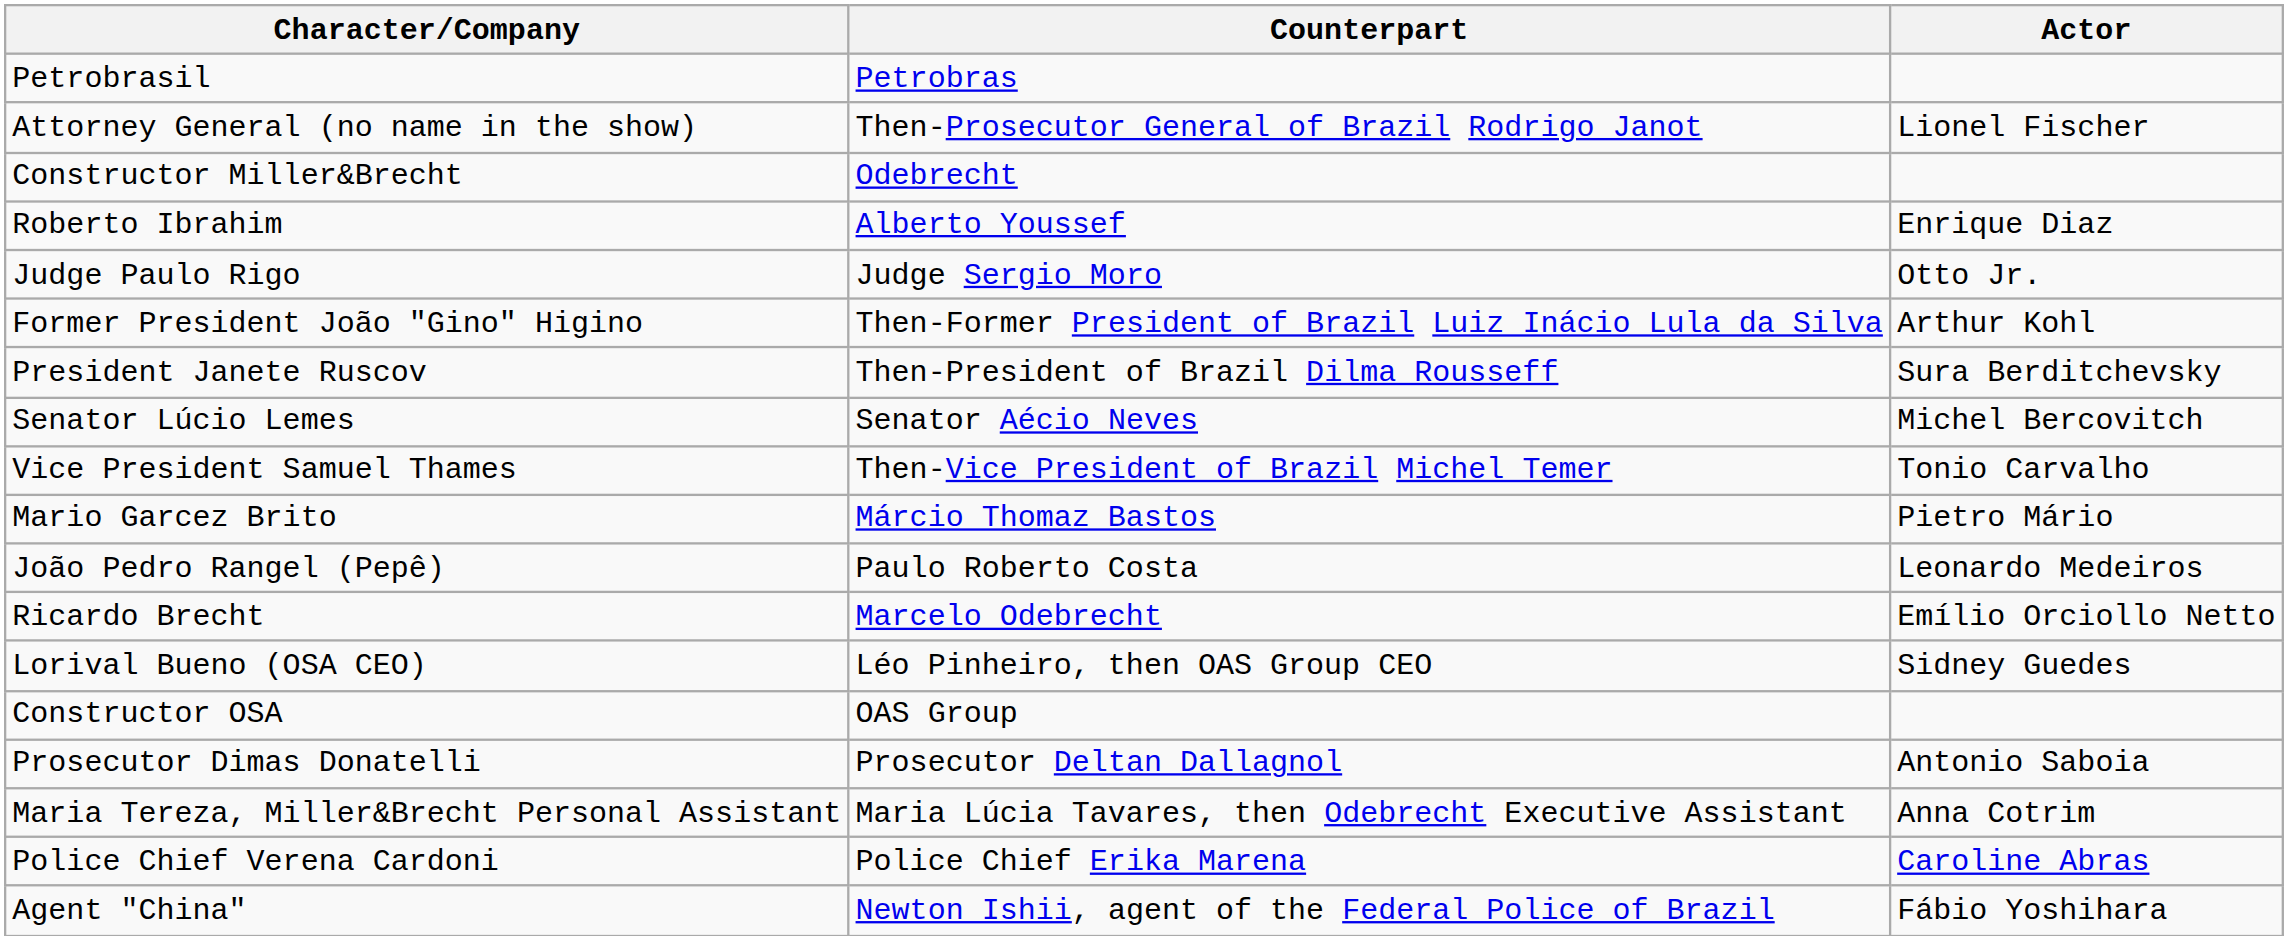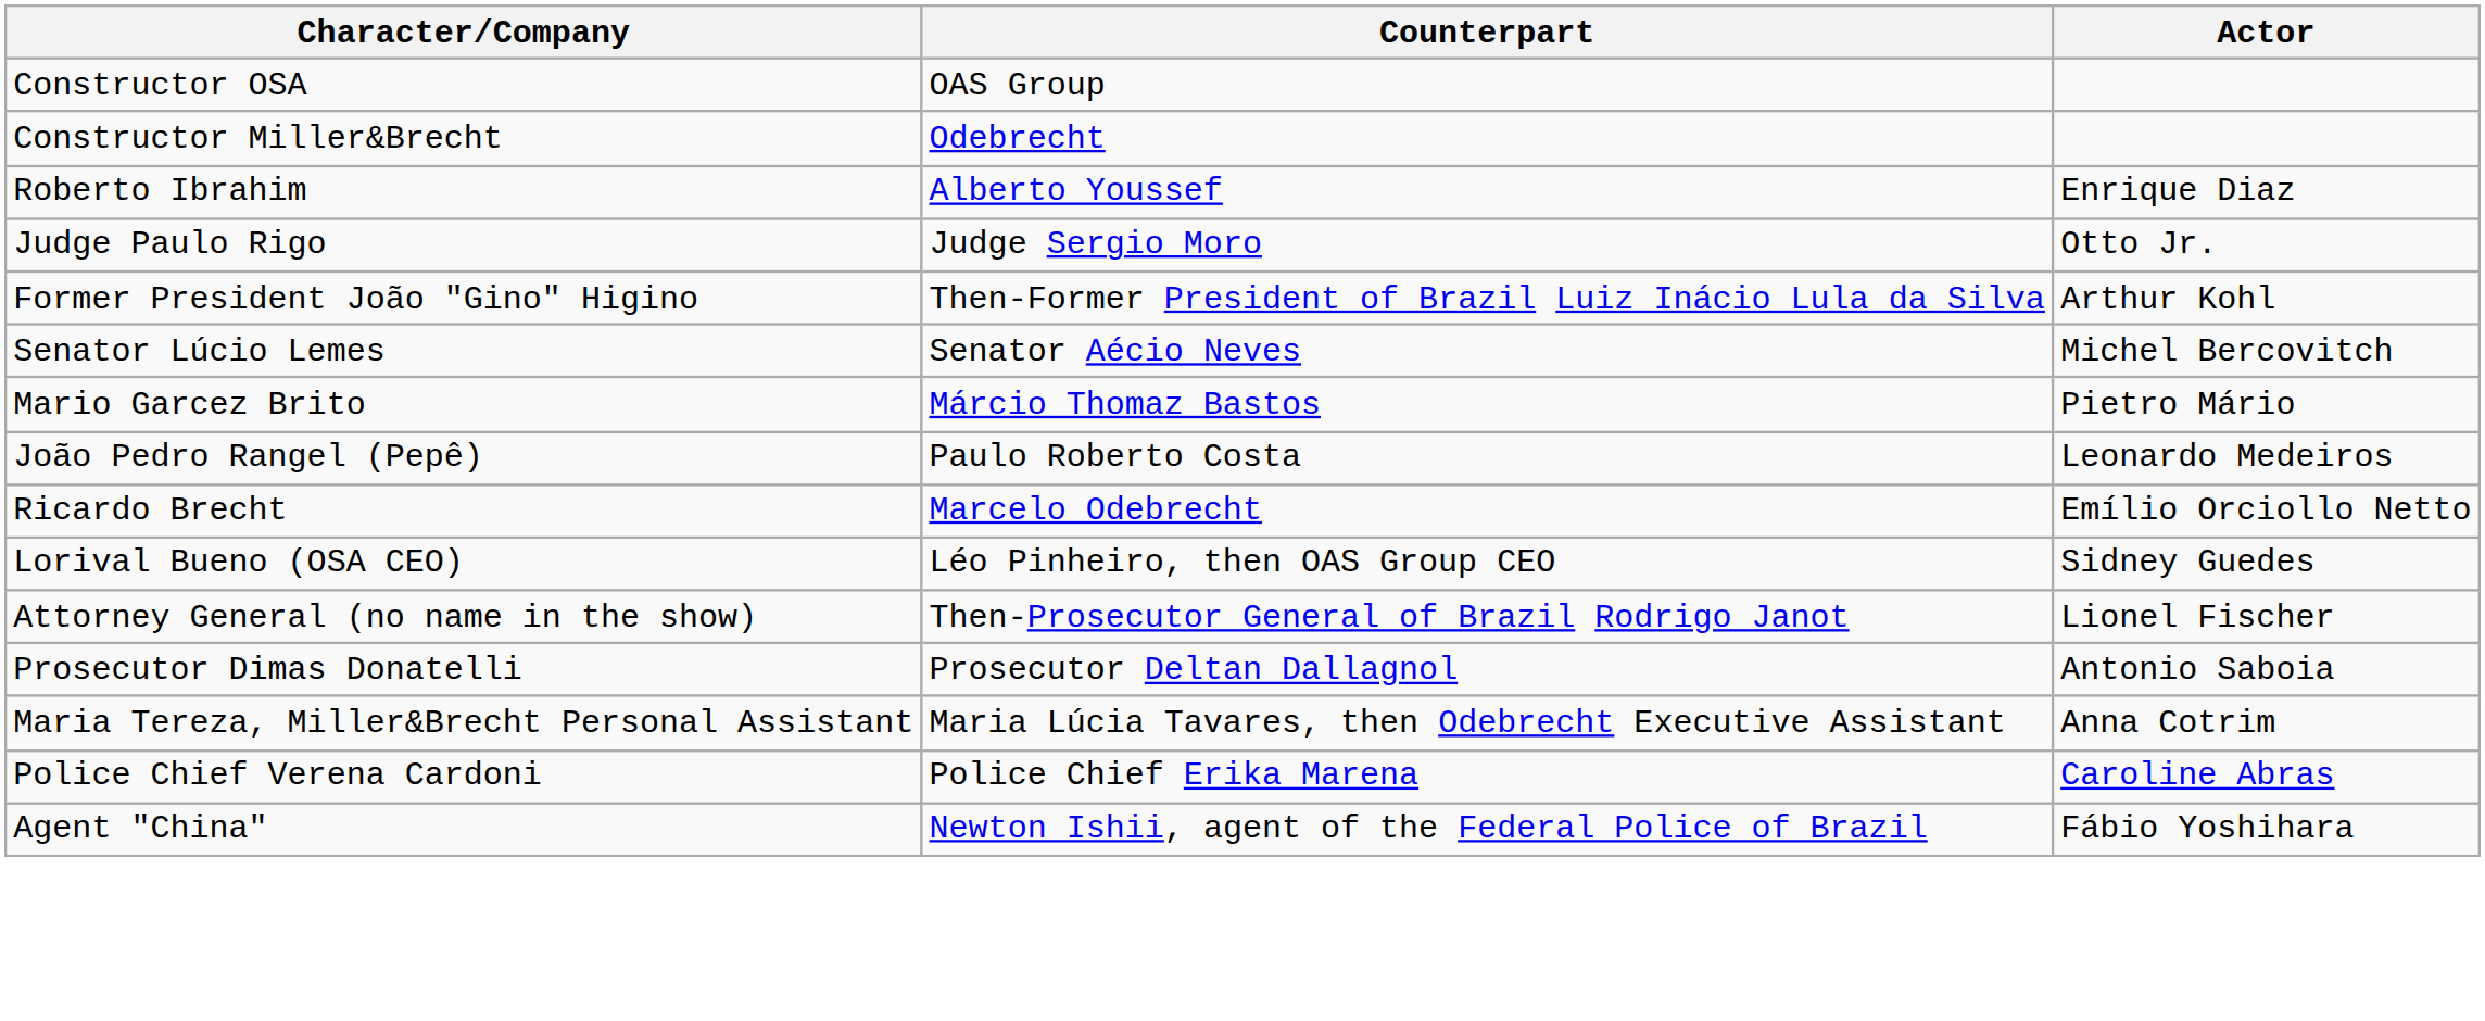- row: Petrobrasil | Petrobras
rows swapped: Constructor OSA <-> Attorney General (no name in the show)
- row: President Janete Ruscov | Then-President of Brazil Dilma Rousseff | Sura Berditchevsky
- row: Vice President Samuel Thames | Then-Vice President of Brazil Michel Temer | Tonio Carvalho
